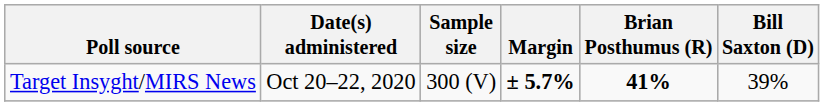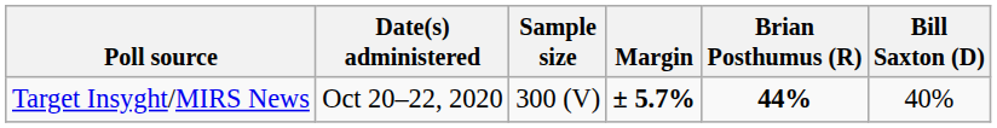Target Insyght/MIRS News | Brian Posthumus (R): 41% -> 44%
Target Insyght/MIRS News | Bill Saxton (D): 39% -> 40%
